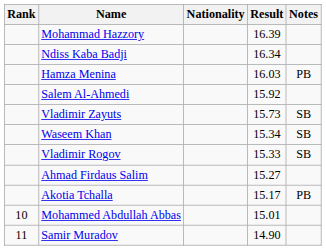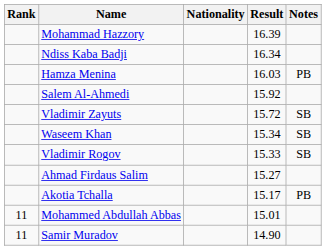Vladimir Zayuts | Result: 15.73 -> 15.72
Mohammed Abdullah Abbas | Rank: 10 -> 11
